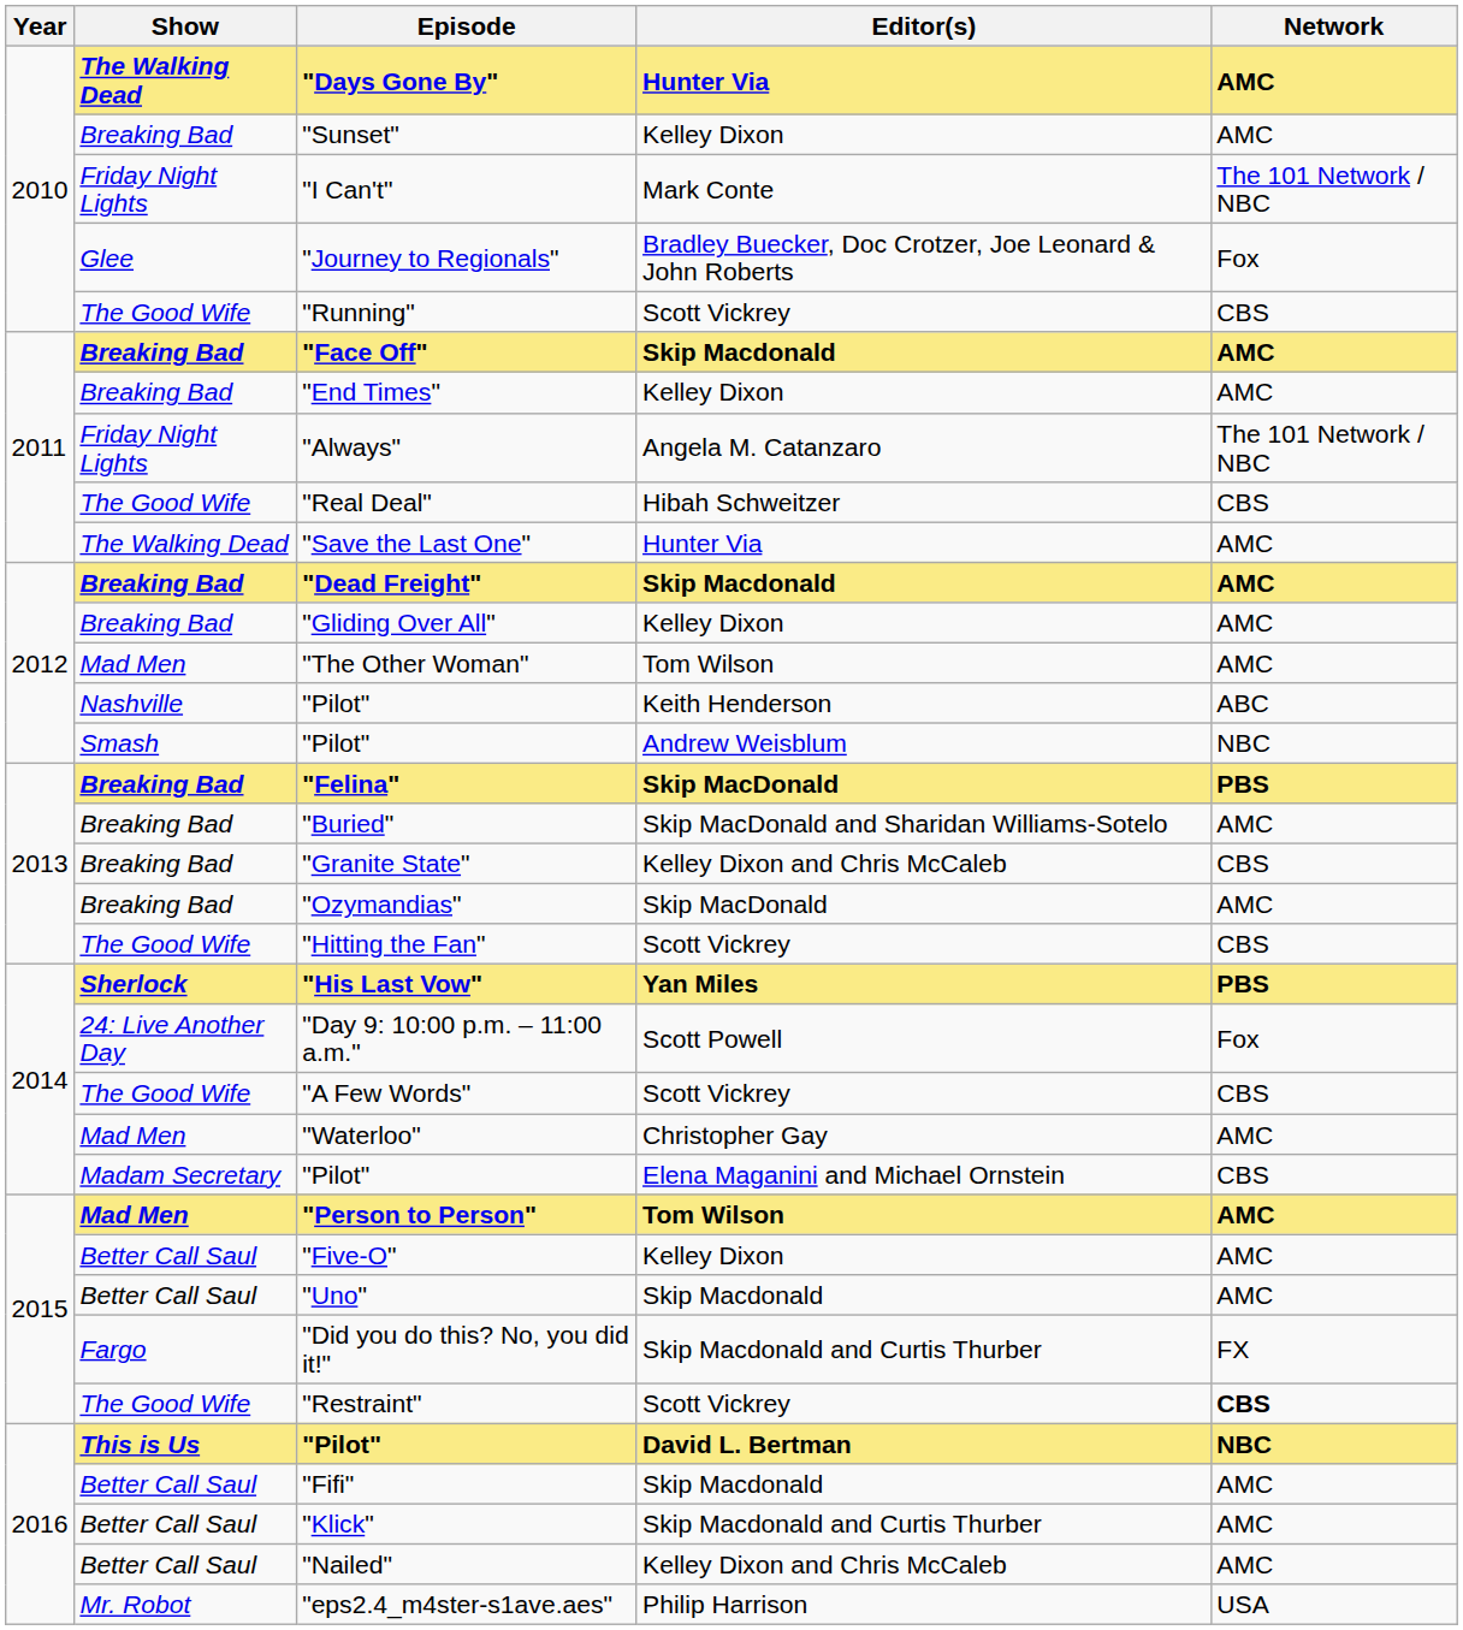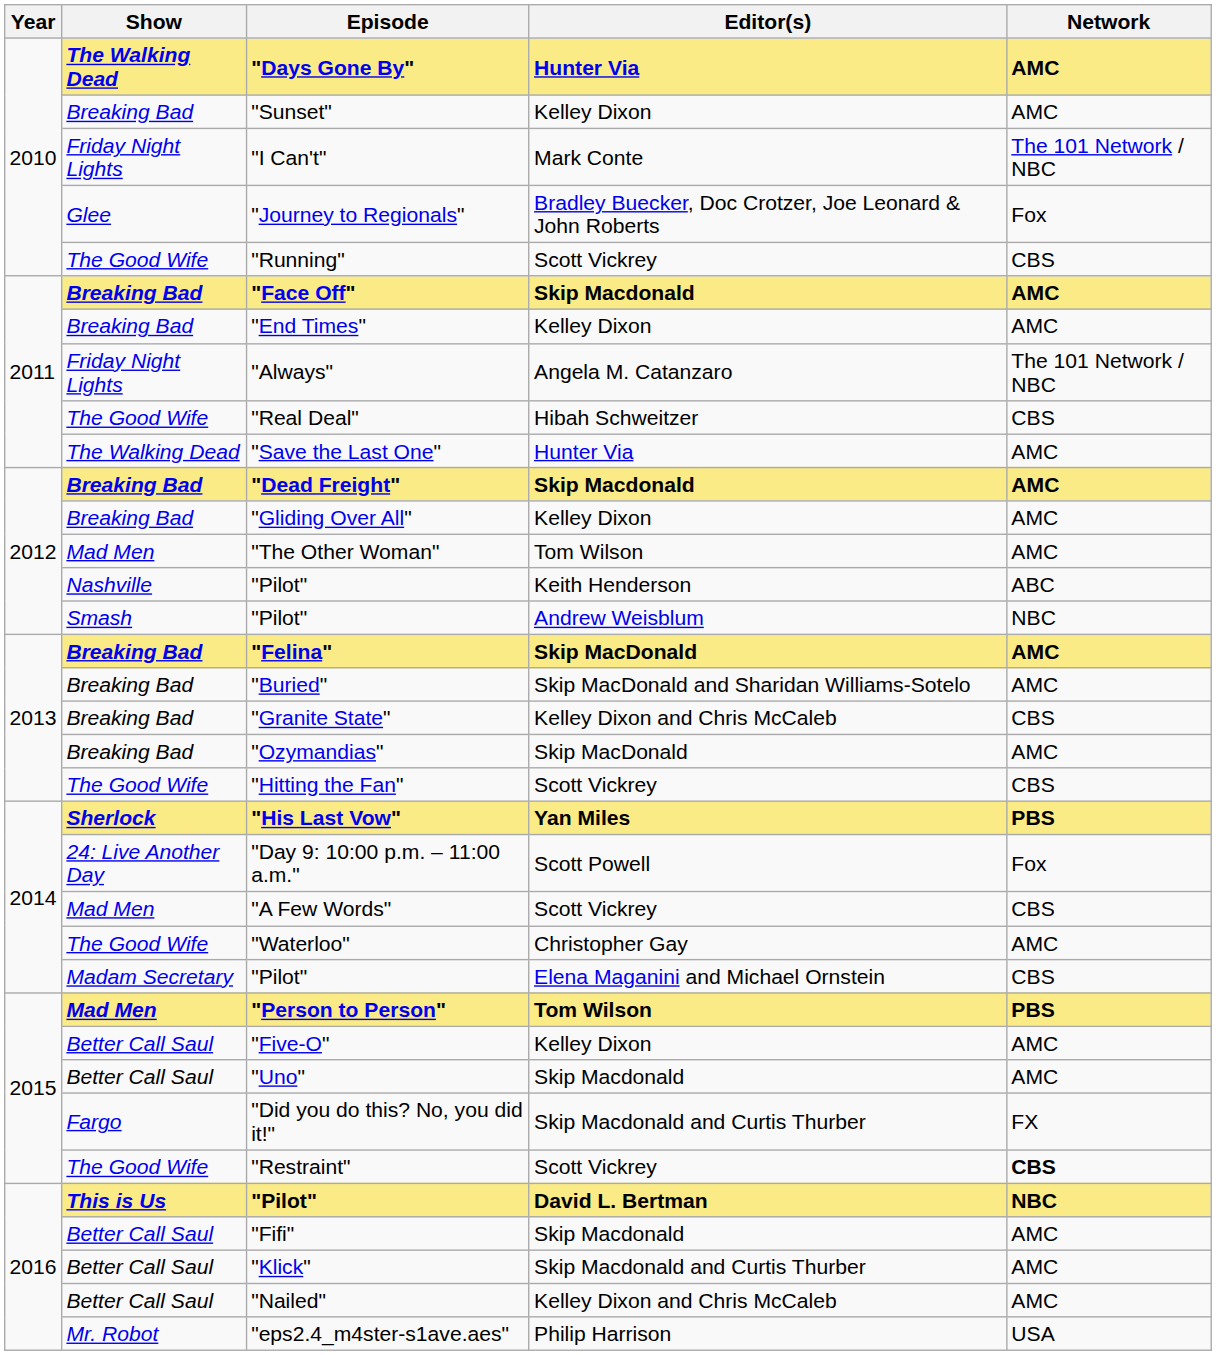"Felina" | Network: PBS -> AMC
"A Few Words" | Show: The Good Wife -> Mad Men
"Waterloo" | Show: Mad Men -> The Good Wife
"Person to Person" | Network: AMC -> PBS
